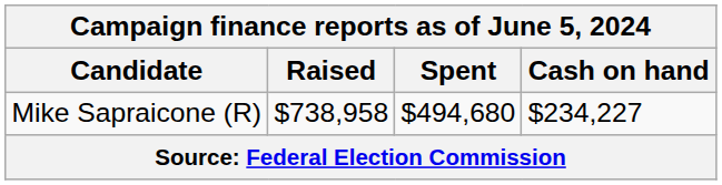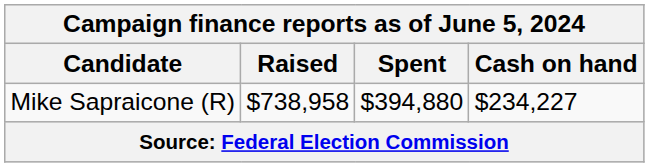Mike Sapraicone (R) | Spent: $494,680 -> $394,880
